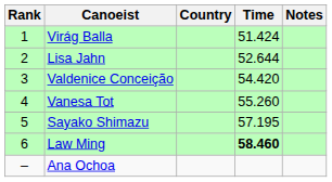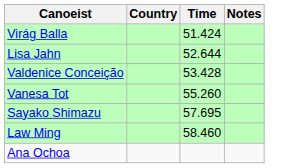- column: Rank | 1 | 2 | 3 | 4 | 5 | 6 | –
Valdenice Conceição | Time: 54.420 -> 53.428
Sayako Shimazu | Time: 57.195 -> 57.695
Law Ming | Time: bold -> normal
